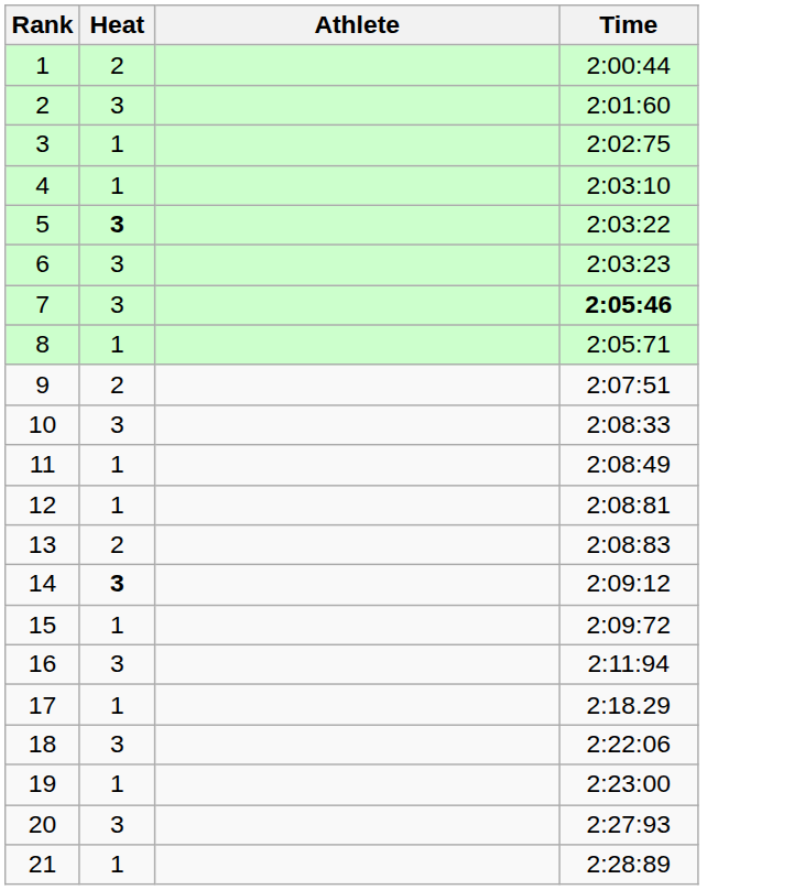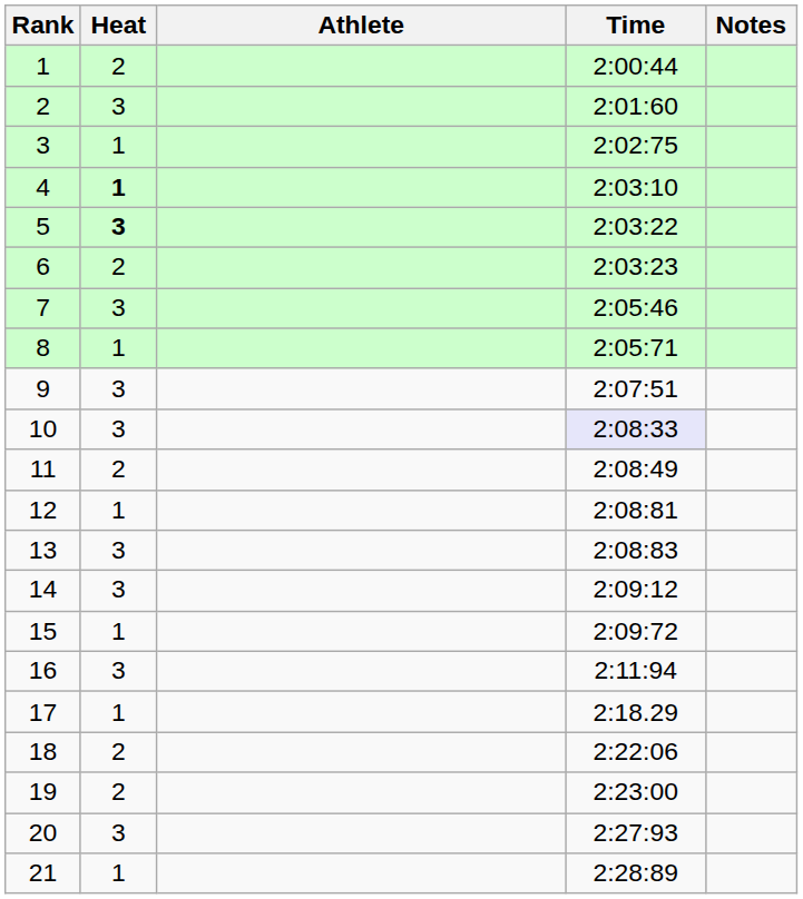+ column: Notes
4 | Heat: normal -> bold
6 | Heat: 3 -> 2
7 | Time: bold -> normal
9 | Heat: 2 -> 3
10 | Time: no background -> lavender background
11 | Heat: 1 -> 2
13 | Heat: 2 -> 3
14 | Heat: bold -> normal
18 | Heat: 3 -> 2
19 | Heat: 1 -> 2
